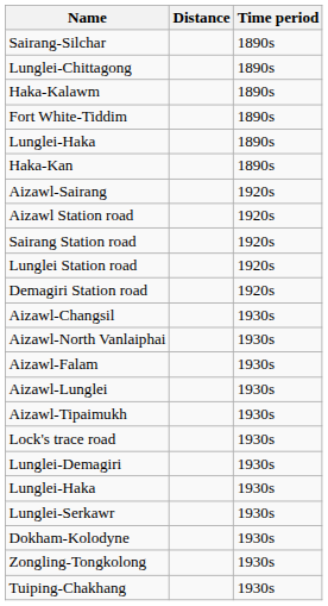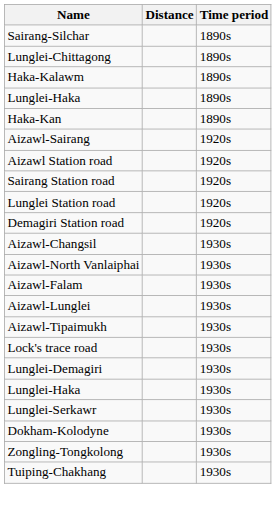- row: Fort White-Tiddim | 1890s
